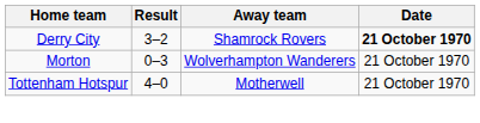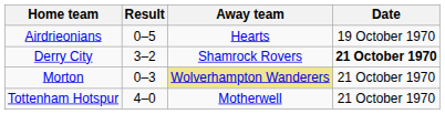+ row: Airdrieonians | 0–5 | Hearts | 19 October 1970
Morton | Away team: no background -> khaki background
